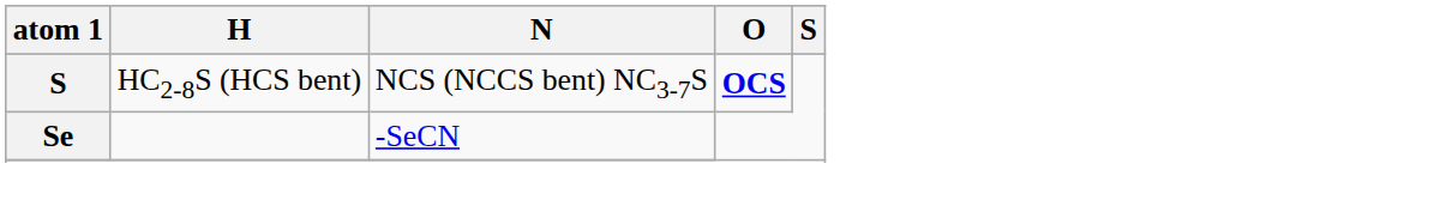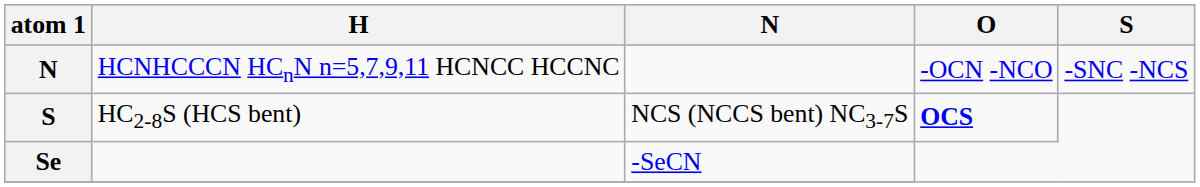+ row: N | HCNHCCCN HCnN n=5,7,9,11 HCNCC HCCNC | -OCN -NCO | -SNC -NCS
